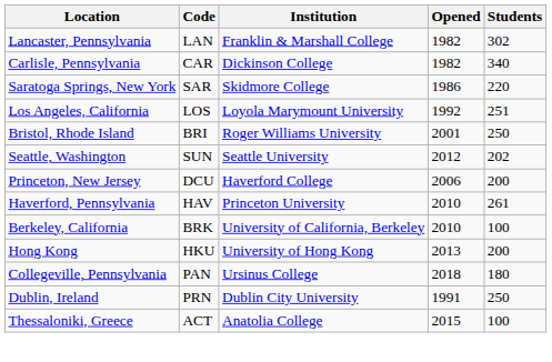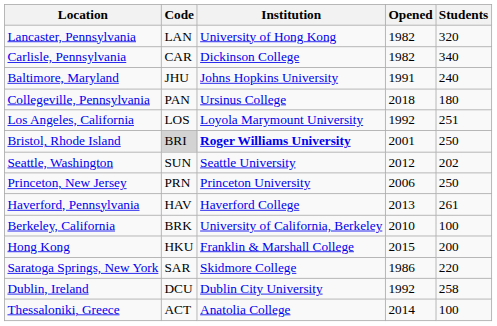Lancaster, Pennsylvania | Institution: Franklin & Marshall College -> University of Hong Kong
Lancaster, Pennsylvania | Students: 302 -> 320
+ row: Baltimore, Maryland | JHU | Johns Hopkins University | 1991 | 240
rows swapped: Saratoga Springs, New York <-> Collegeville, Pennsylvania
Bristol, Rhode Island | Code: no background -> lightgrey background
Bristol, Rhode Island | Institution: normal -> bold
Princeton, New Jersey | Code: DCU -> PRN
Princeton, New Jersey | Institution: Haverford College -> Princeton University
Princeton, New Jersey | Students: 200 -> 250
Haverford, Pennsylvania | Institution: Princeton University -> Haverford College
Haverford, Pennsylvania | Opened: 2010 -> 2013
Hong Kong | Institution: University of Hong Kong -> Franklin & Marshall College
Hong Kong | Opened: 2013 -> 2015
Dublin, Ireland | Code: PRN -> DCU
Dublin, Ireland | Opened: 1991 -> 1992
Dublin, Ireland | Students: 250 -> 258
Thessaloniki, Greece | Opened: 2015 -> 2014
